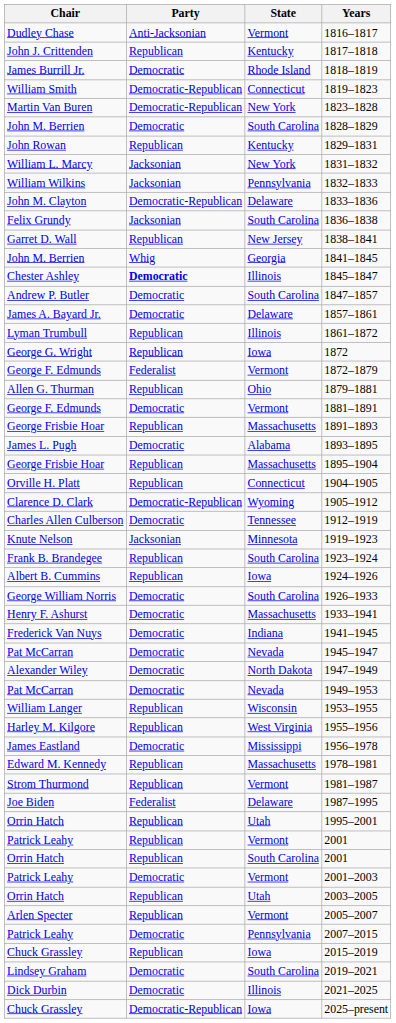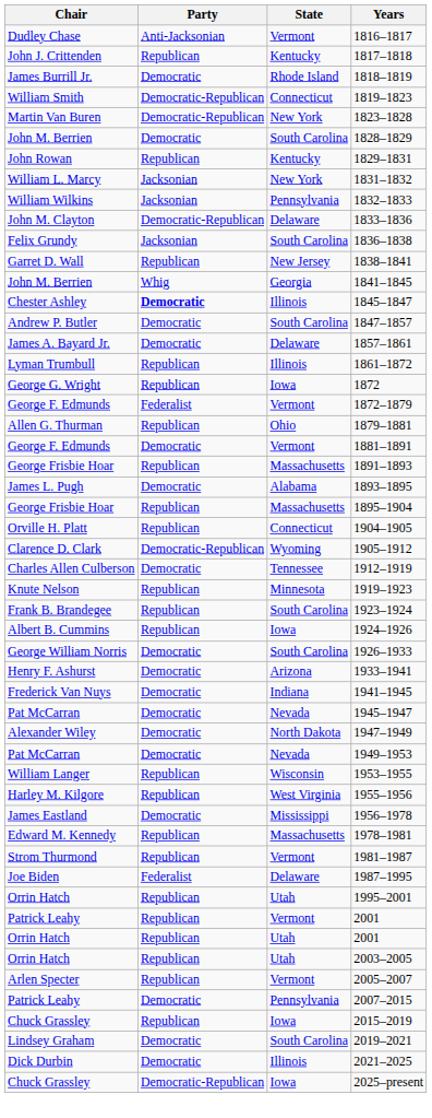1919–1923 | Party: Jacksonian -> Republican
1933–1941 | State: Massachusetts -> Arizona
Orrin Hatch / 2001 | State: South Carolina -> Utah
- row: Patrick Leahy | Democratic | Vermont | 2001–2003
